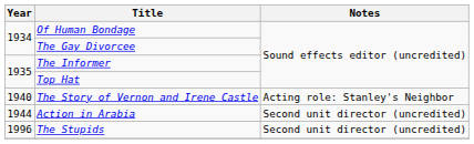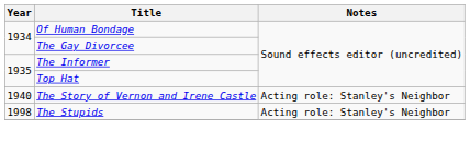- row: 1944 | Action in Arabia | Second unit director (uncredited)
The Stupids | Year: 1996 -> 1998
The Stupids | Notes: Second unit director (uncredited) -> Acting role: Stanley's Neighbor
